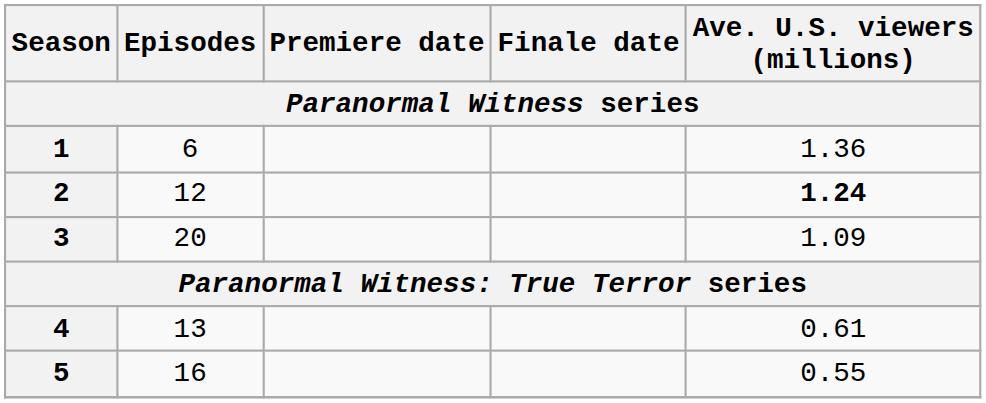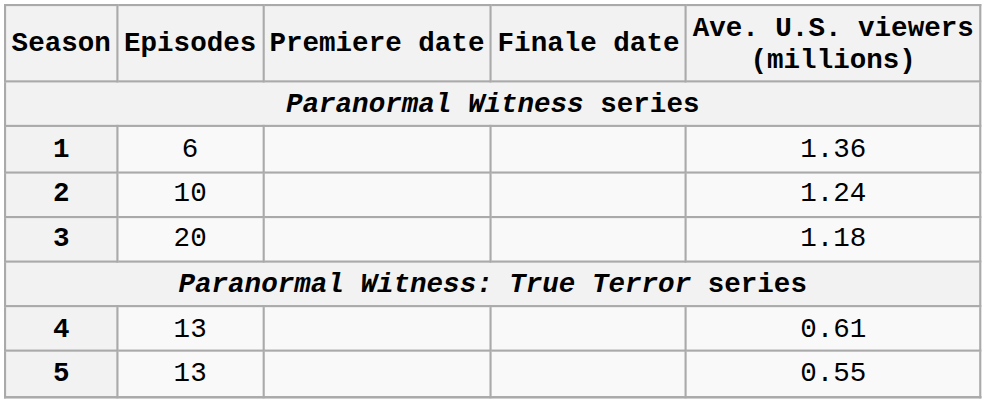2 | Episodes: 12 -> 10
2 | Ave. U.S. viewers (millions): bold -> normal
3 | Ave. U.S. viewers (millions): 1.09 -> 1.18
5 | Episodes: 16 -> 13
